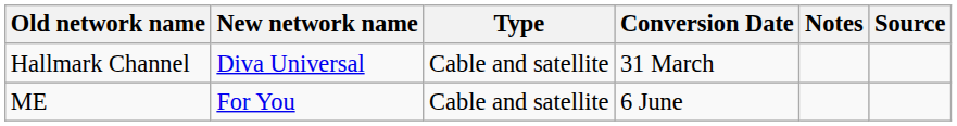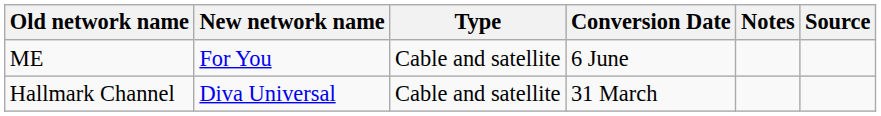rows swapped: Hallmark Channel <-> ME
